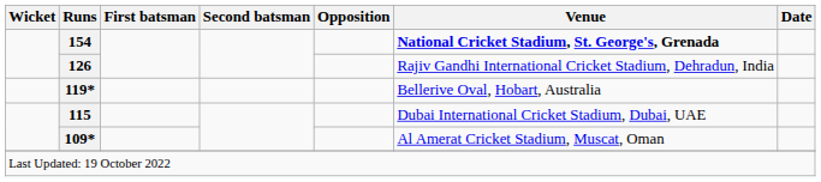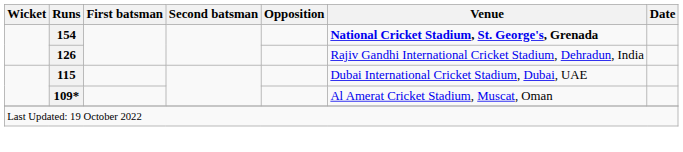- row: 119* | Bellerive Oval, Hobart, Australia
